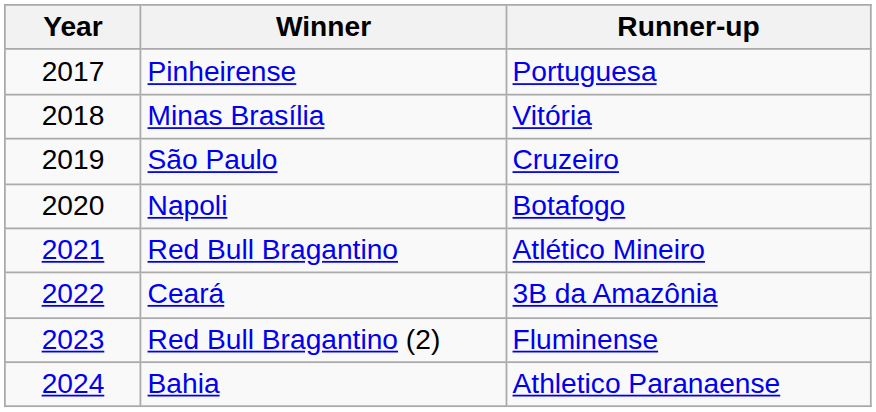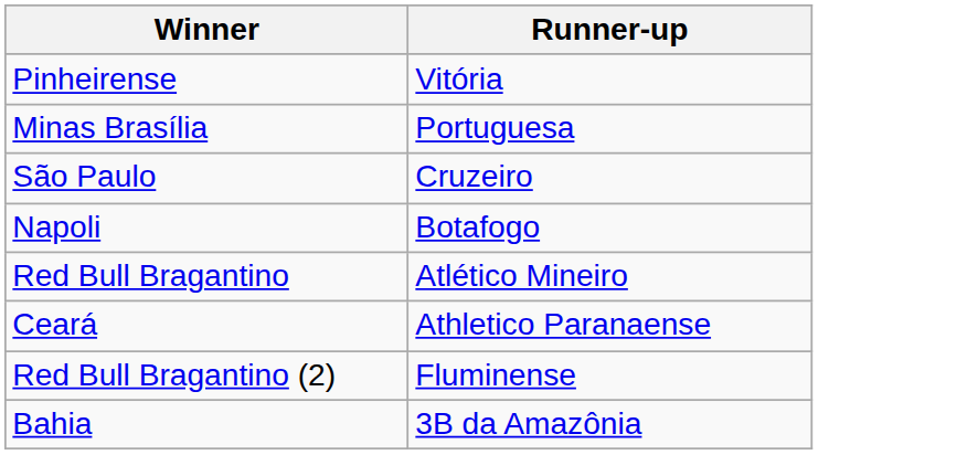- column: Year | 2017 | 2018 | 2019 | 2020 | 2021 | 2022 | 2023 | 2024
Pinheirense | Runner-up: Portuguesa -> Vitória
Minas Brasília | Runner-up: Vitória -> Portuguesa
Ceará | Runner-up: 3B da Amazônia -> Athletico Paranaense
Bahia | Runner-up: Athletico Paranaense -> 3B da Amazônia
